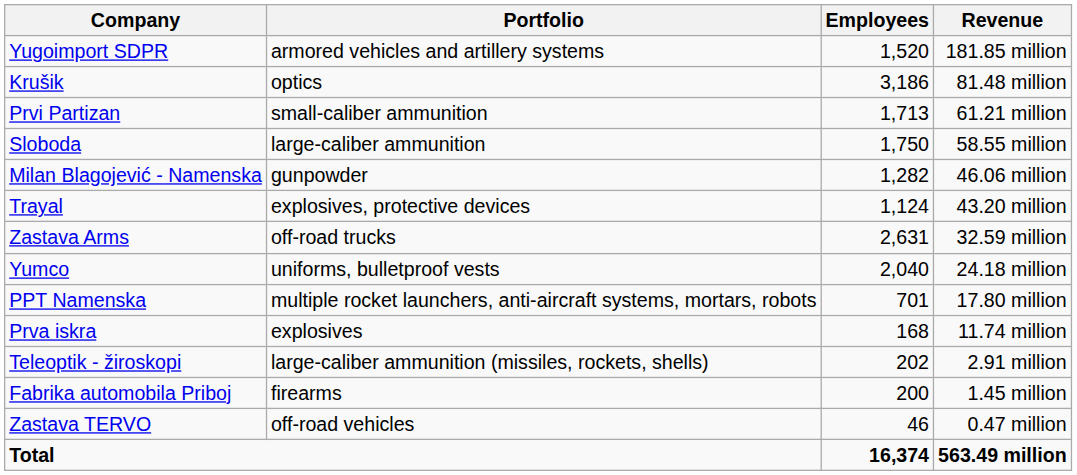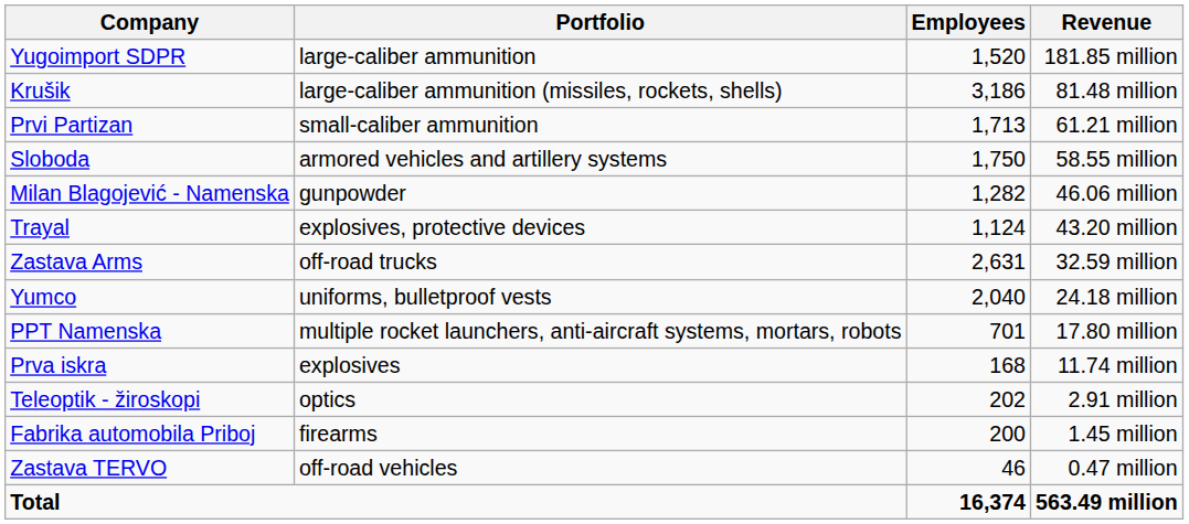Yugoimport SDPR | Portfolio: armored vehicles and artillery systems -> large-caliber ammunition
Krušik | Portfolio: optics -> large-caliber ammunition (missiles, rockets, shells)
Sloboda | Portfolio: large-caliber ammunition -> armored vehicles and artillery systems
Teleoptik - žiroskopi | Portfolio: large-caliber ammunition (missiles, rockets, shells) -> optics
